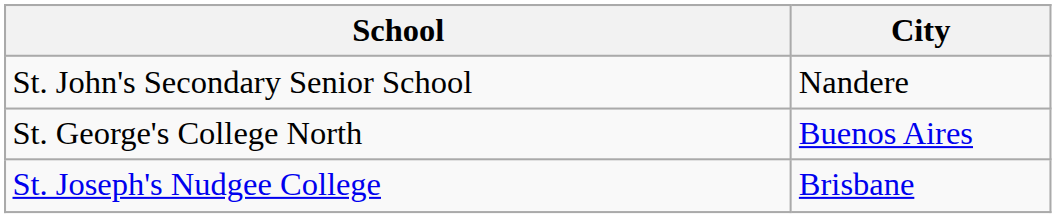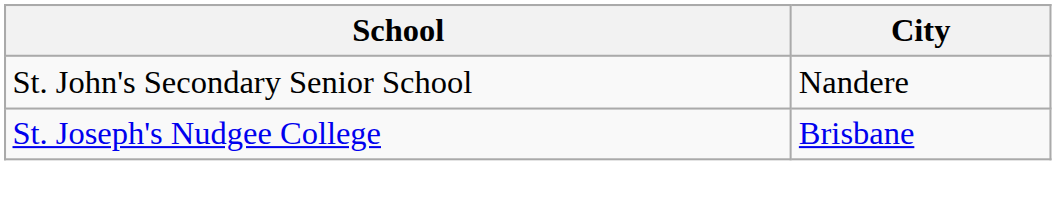- row: St. George's College North | Buenos Aires
